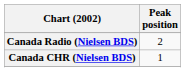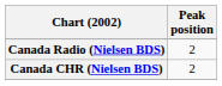Canada CHR (Nielsen BDS) | Peak position: 1 -> 2
